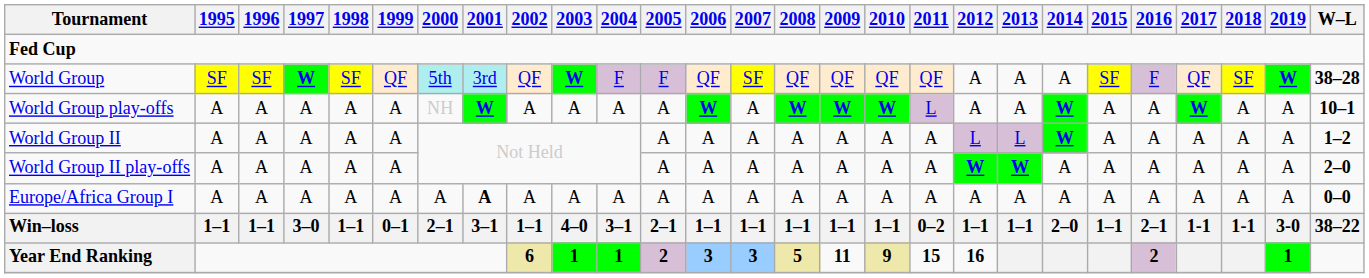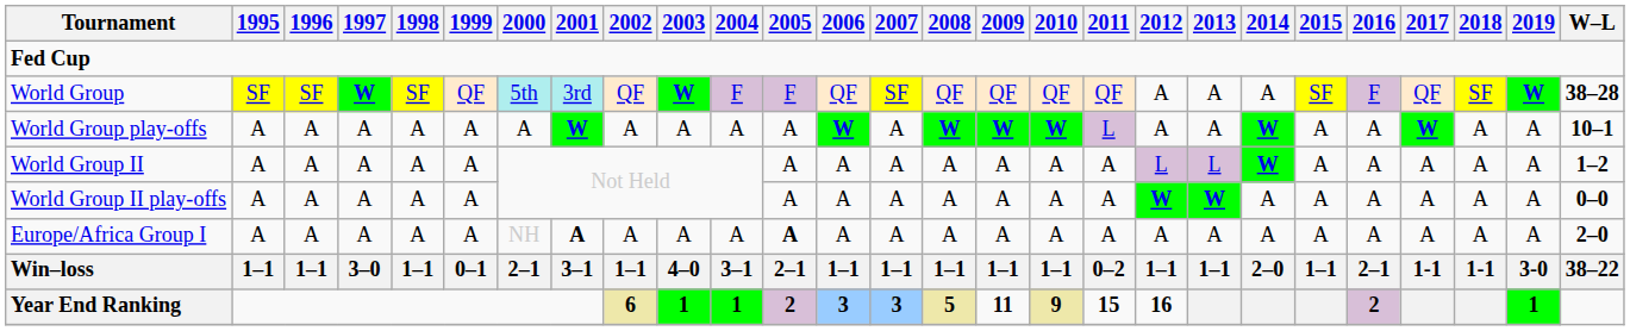World Group play-offs | 2000: NH -> A
World Group II play-offs | W–L: 2–0 -> 0–0
Europe/Africa Group I | 2000: A -> NH
Europe/Africa Group I | 2005: normal -> bold
Europe/Africa Group I | W–L: 0–0 -> 2–0
